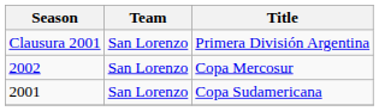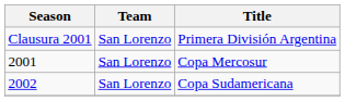Copa Mercosur | Season: 2002 -> 2001
Copa Sudamericana | Season: 2001 -> 2002
